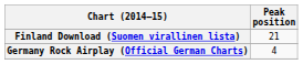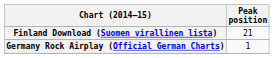Germany Rock Airplay (Official German Charts) | Peak position: 4 -> 1
